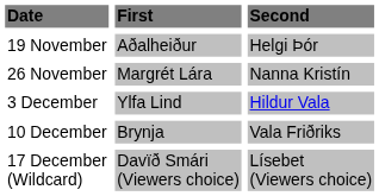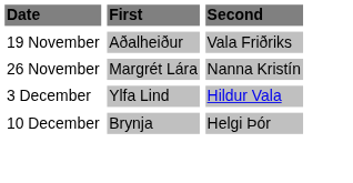19 November | Second: Helgi Þór -> Vala Friðriks
10 December | Second: Vala Friðriks -> Helgi Þór
- row: 17 December (Wildcard) | Davïð Smári (Viewers choice) | Lísebet (Viewers choice)
